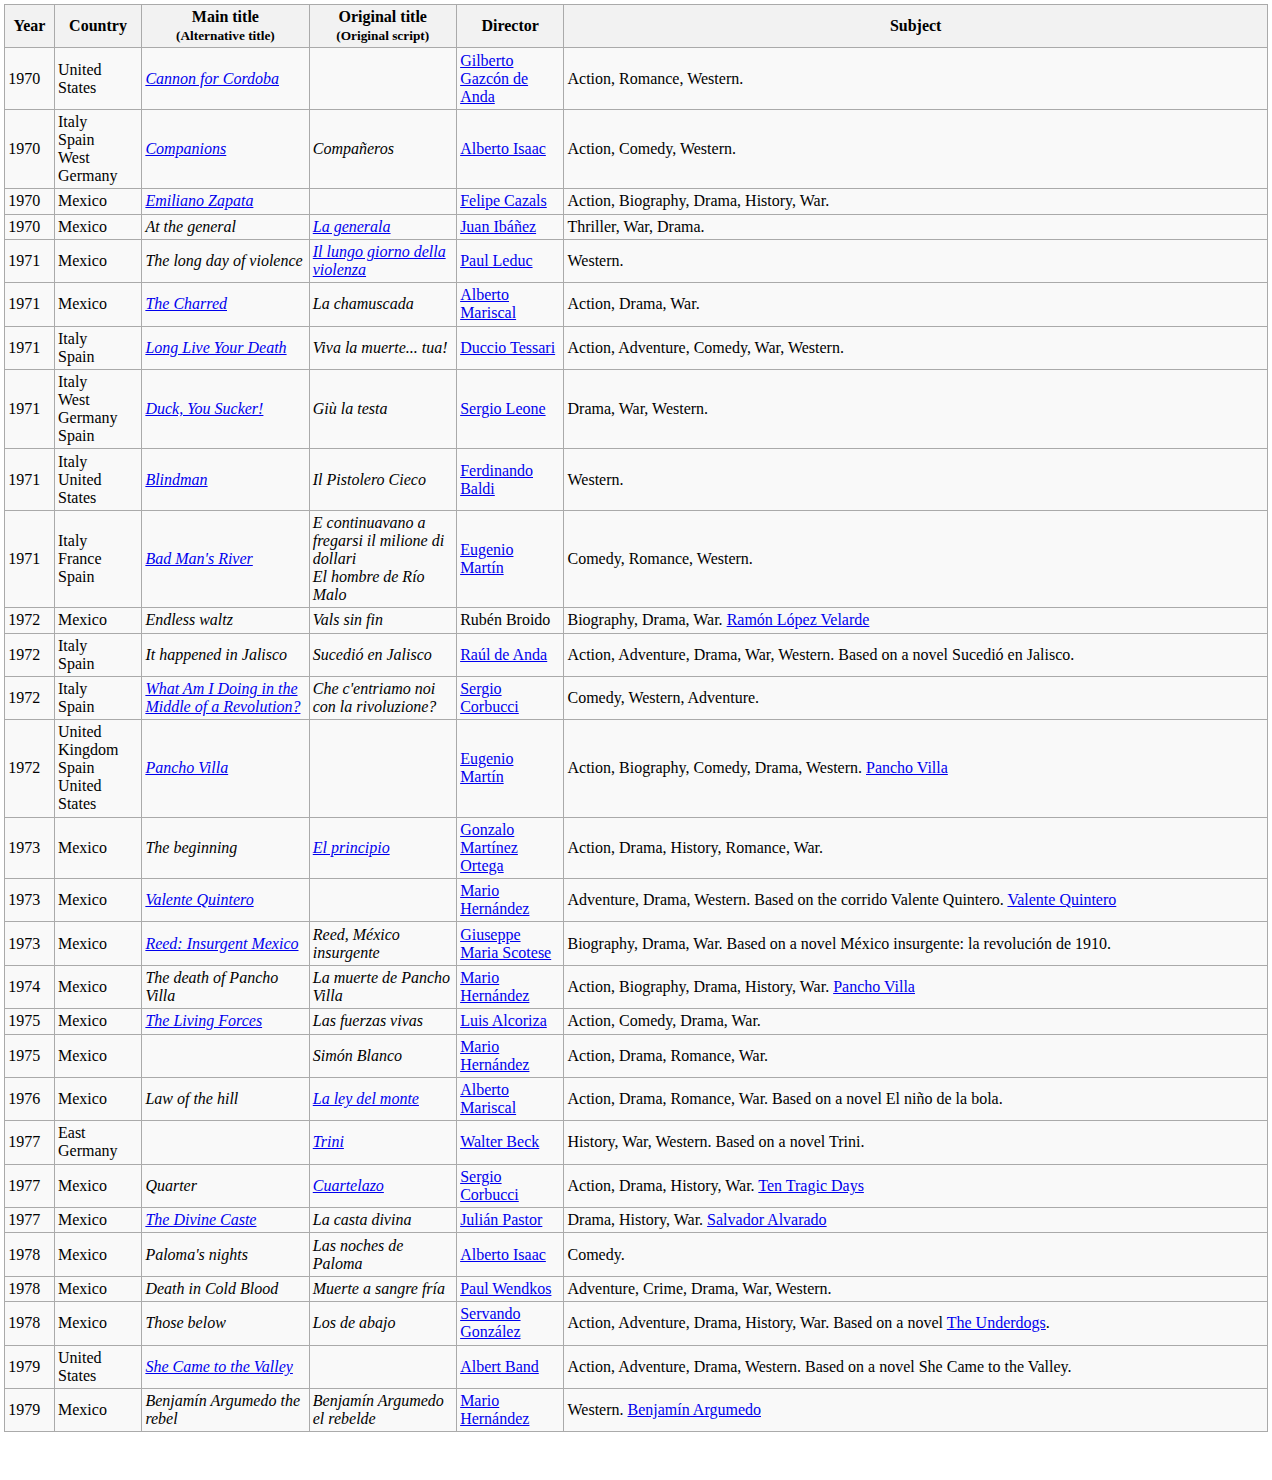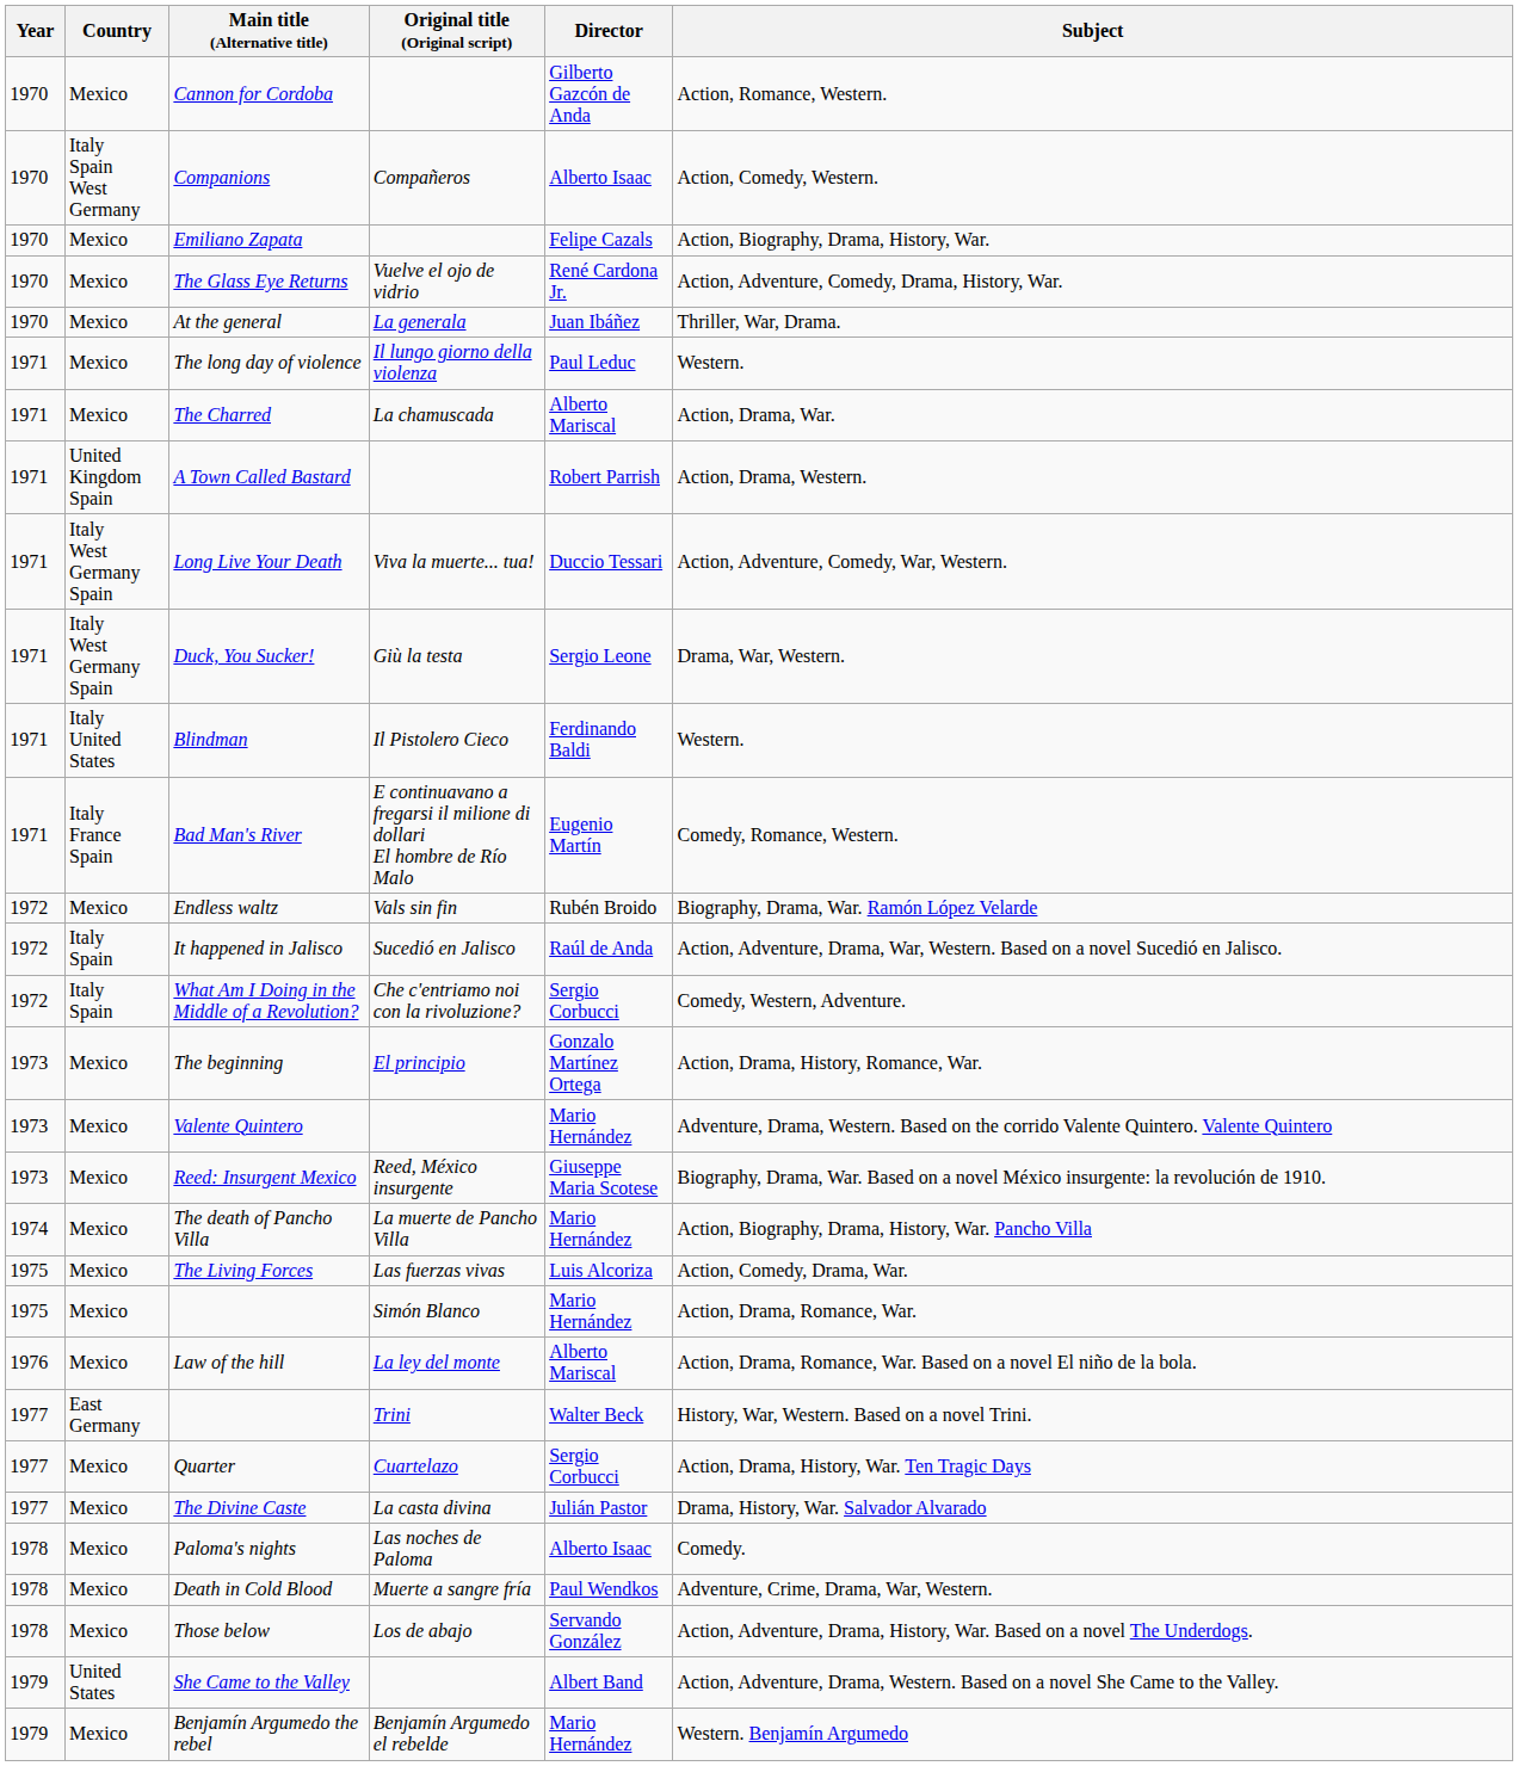Cannon for Cordoba | Country: United States -> Mexico
+ row: 1970 | Mexico | The Glass Eye Returns | Vuelve el ojo de vidrio | René Cardona Jr. | Action, Adventure, Comedy, Drama, History, War.
+ row: 1971 | United Kingdom Spain | A Town Called Bastard | Robert Parrish | Action, Drama, Western.
Long Live Your Death | Country: Italy Spain -> Italy West Germany Spain
- row: 1972 | United Kingdom Spain United States | Pancho Villa | Eugenio Martín | Action, Biography, Comedy, Drama, Western. Pancho Villa
